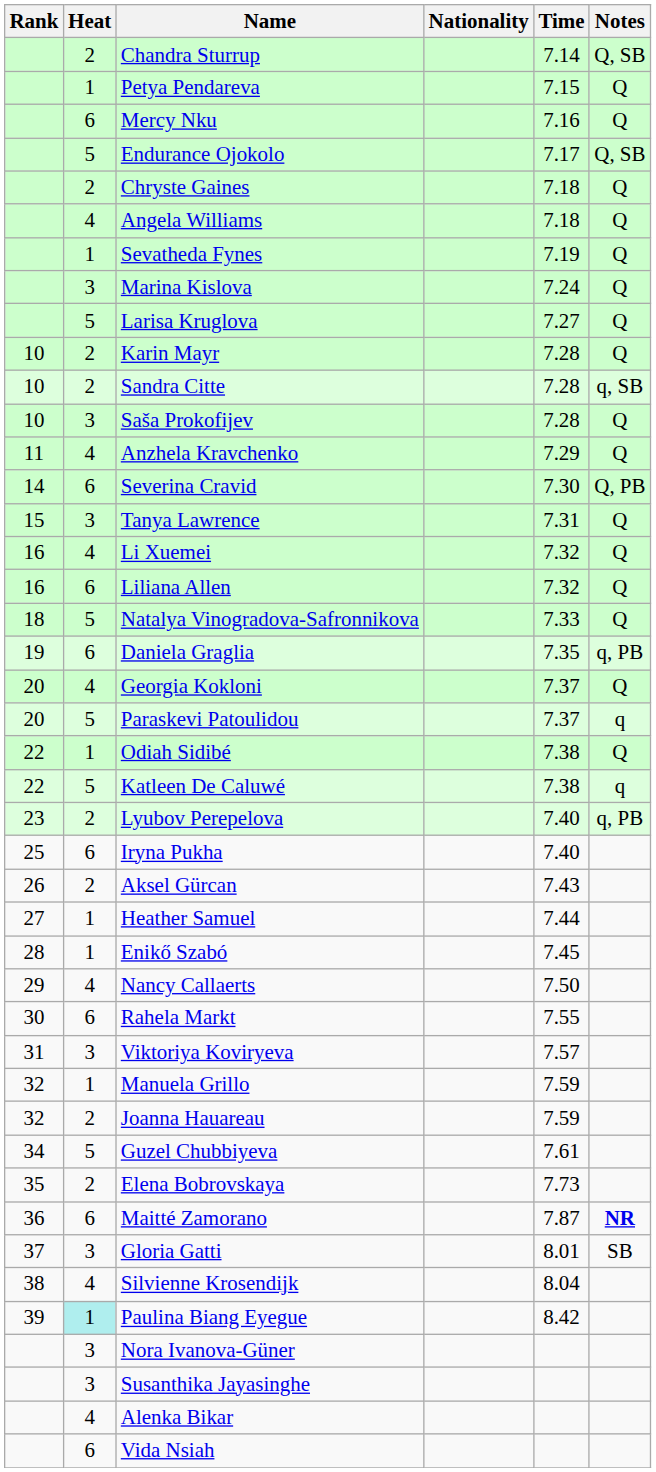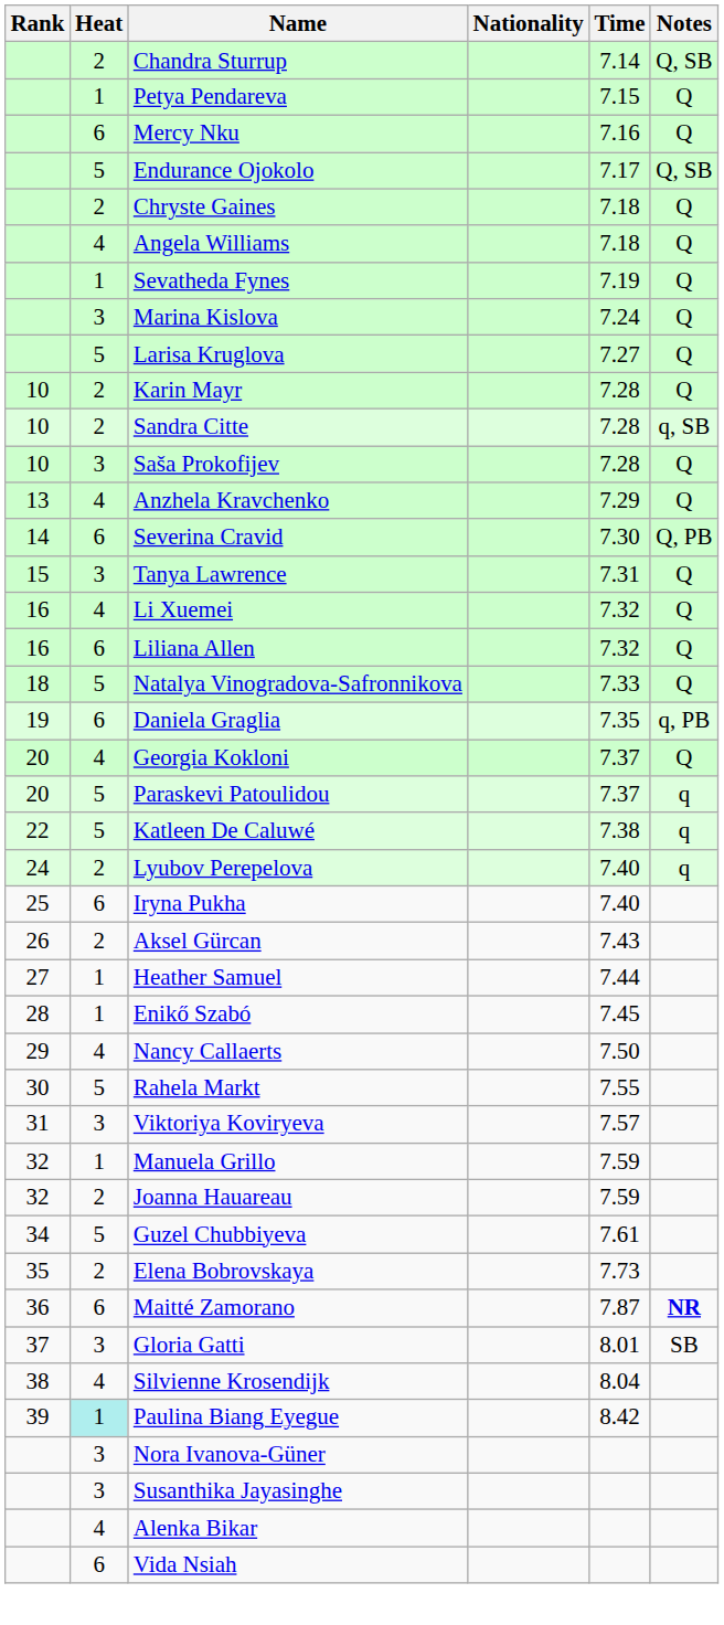Anzhela Kravchenko | Rank: 11 -> 13
- row: 22 | 1 | Odiah Sidibé | 7.38 | Q
Lyubov Perepelova | Rank: 23 -> 24
Lyubov Perepelova | Notes: q, PB -> q
Rahela Markt | Heat: 6 -> 5
